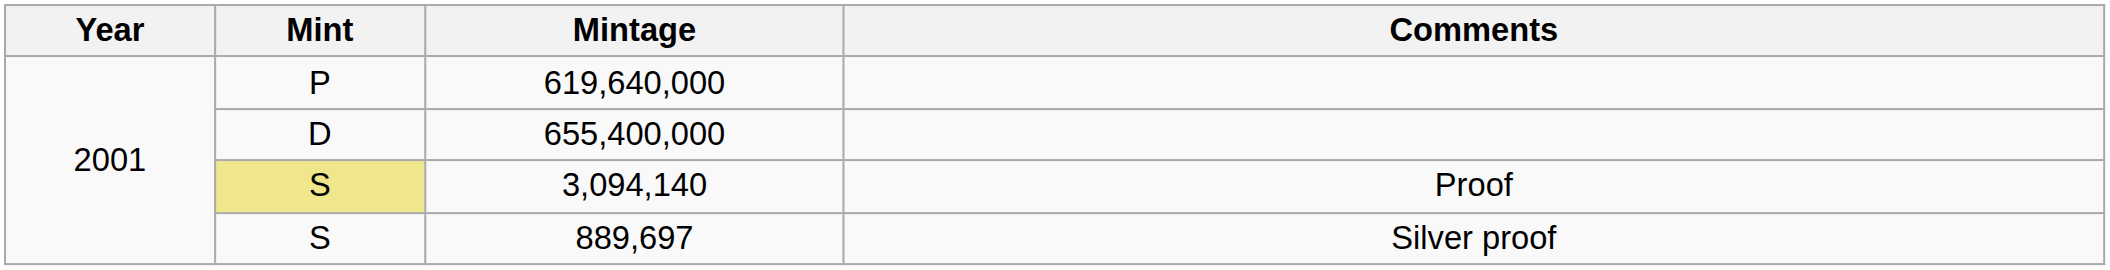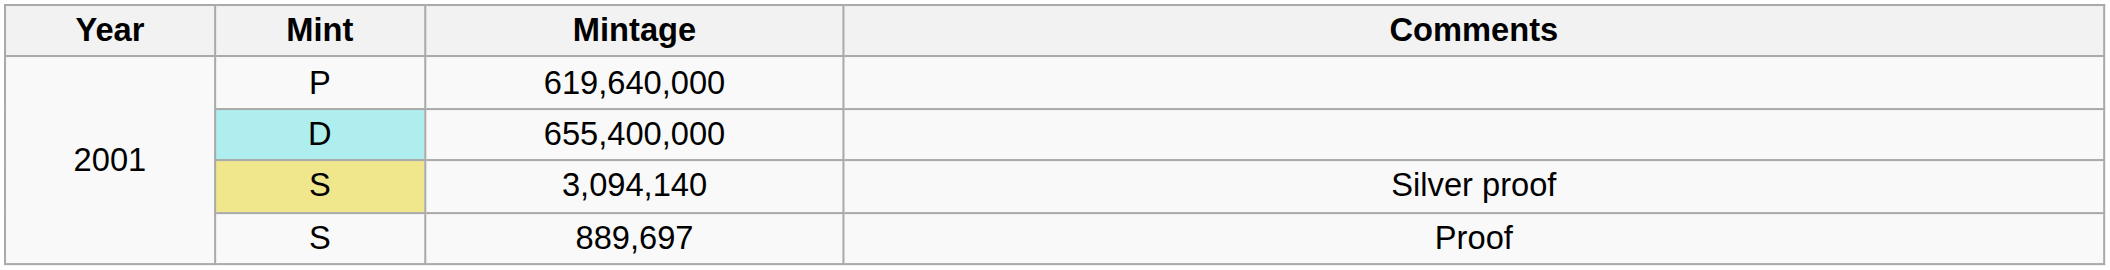655,400,000 | Mint: no background -> paleturquoise background
3,094,140 | Comments: Proof -> Silver proof
889,697 | Comments: Silver proof -> Proof
